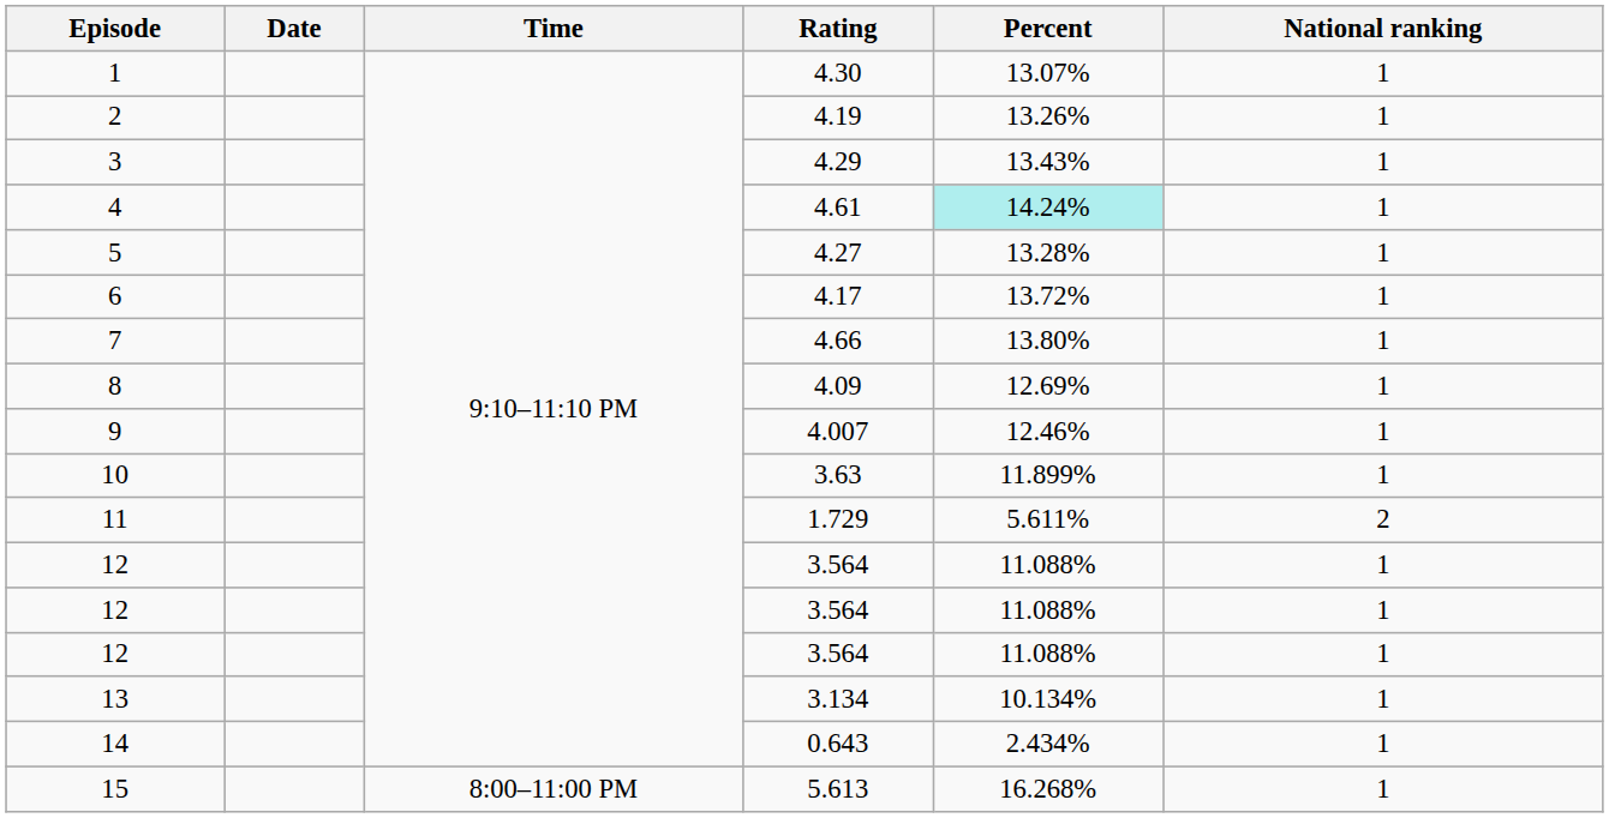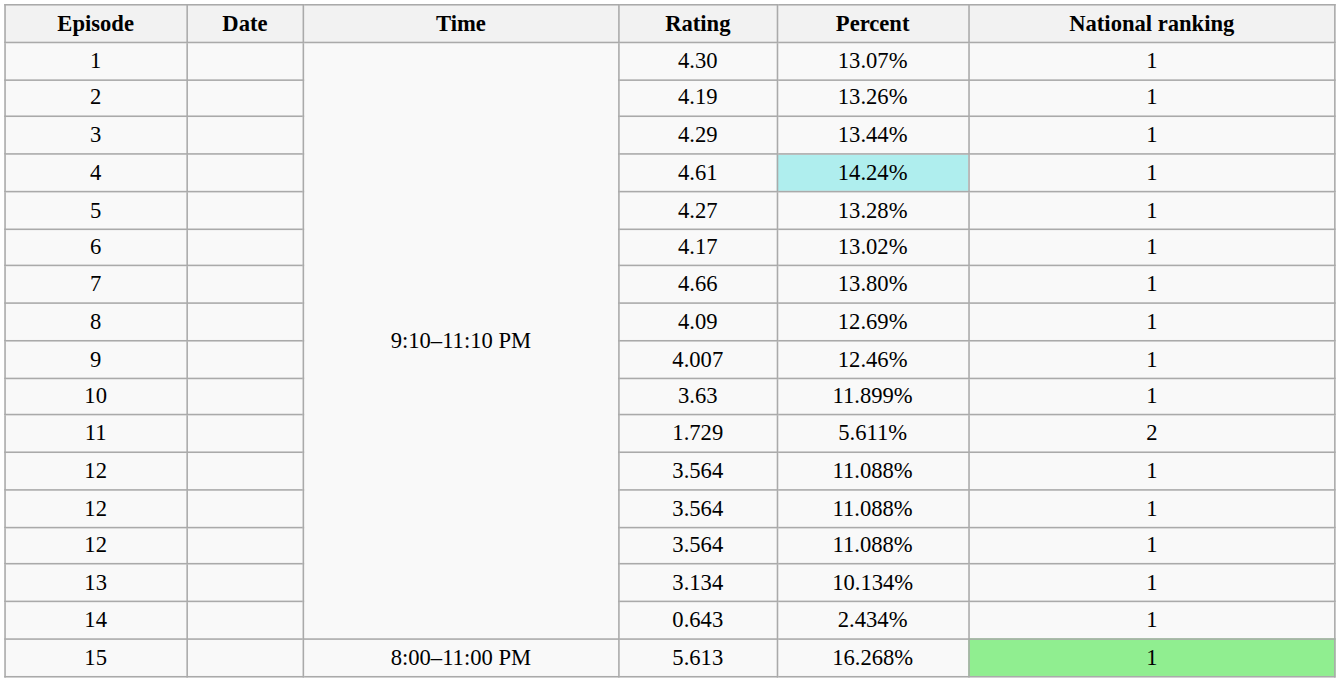3 | Percent: 13.43% -> 13.44%
6 | Percent: 13.72% -> 13.02%
15 | National ranking: no background -> lightgreen background
